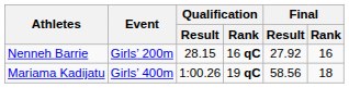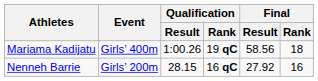rows swapped: Nenneh Barrie <-> Mariama Kadijatu
